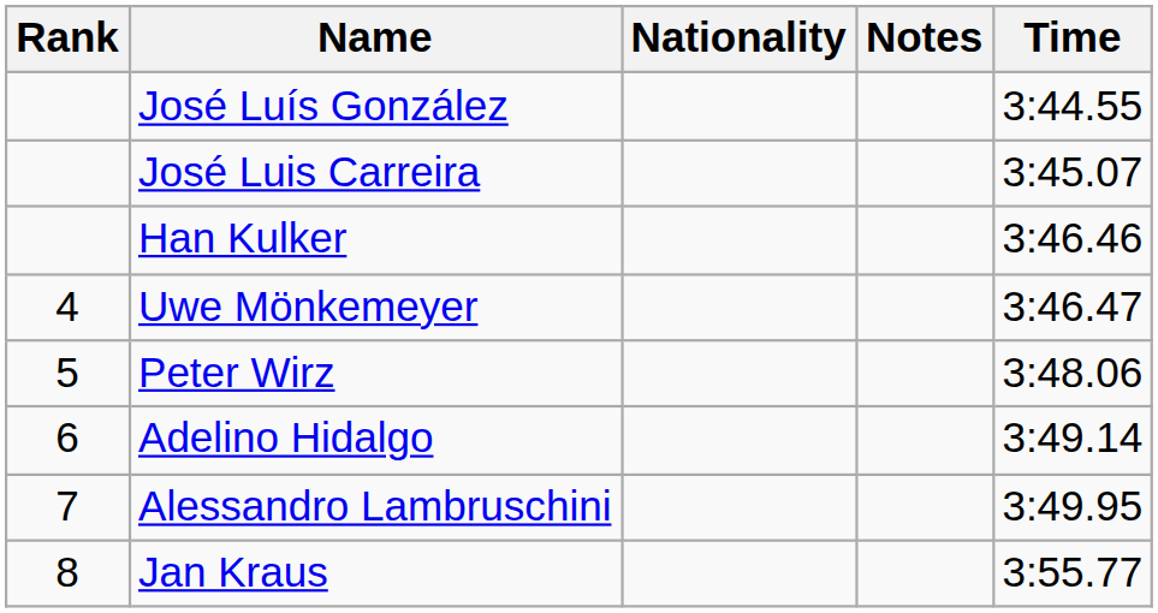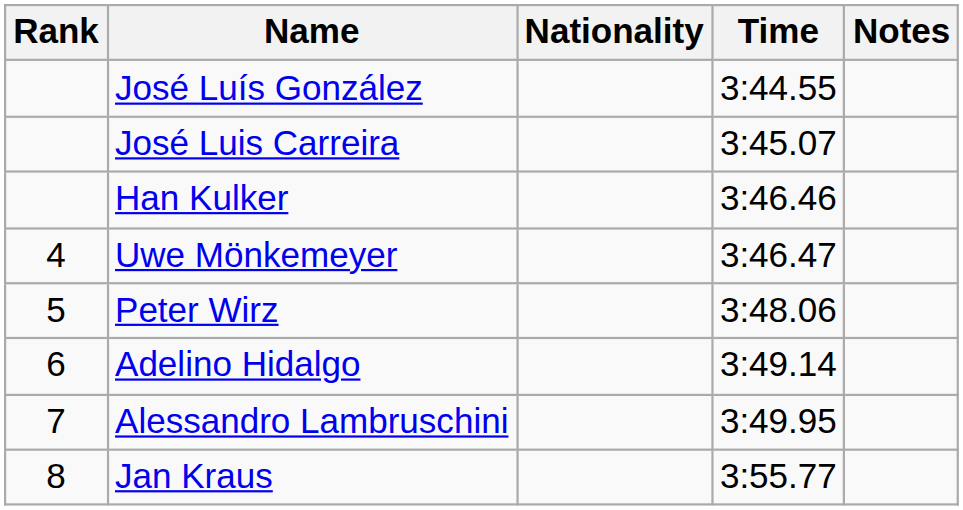columns swapped: Time <-> Notes
